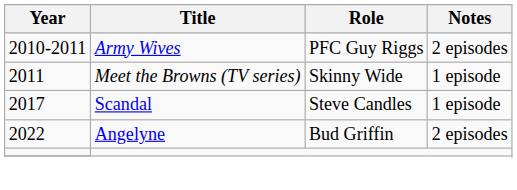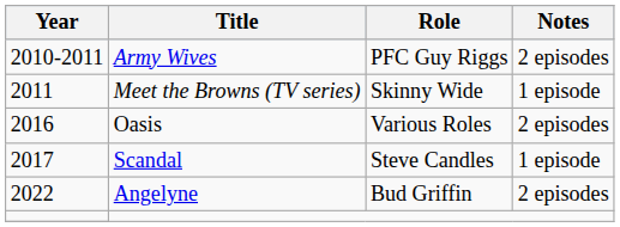+ row: 2016 | Oasis | Various Roles | 2 episodes
